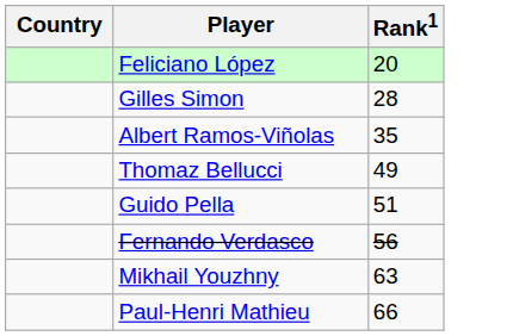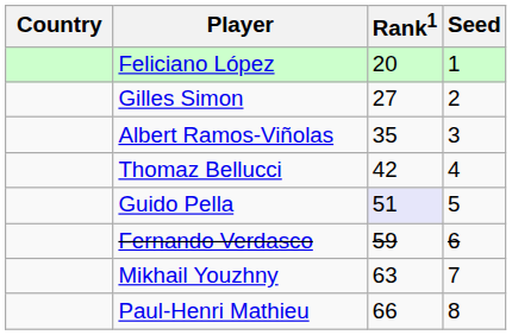+ column: Seed | 1 | 2 | 3 | 4 | 5 | 6 | 7 | 8
Gilles Simon | Rank1: 28 -> 27
Thomaz Bellucci | Rank1: 49 -> 42
Guido Pella | Rank1: no background -> lavender background
Fernando Verdasco | Rank1: 56 -> 59
